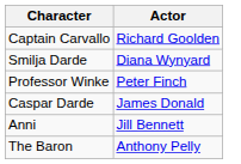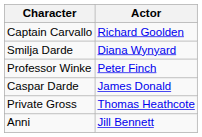+ row: Private Gross | Thomas Heathcote
- row: The Baron | Anthony Pelly
